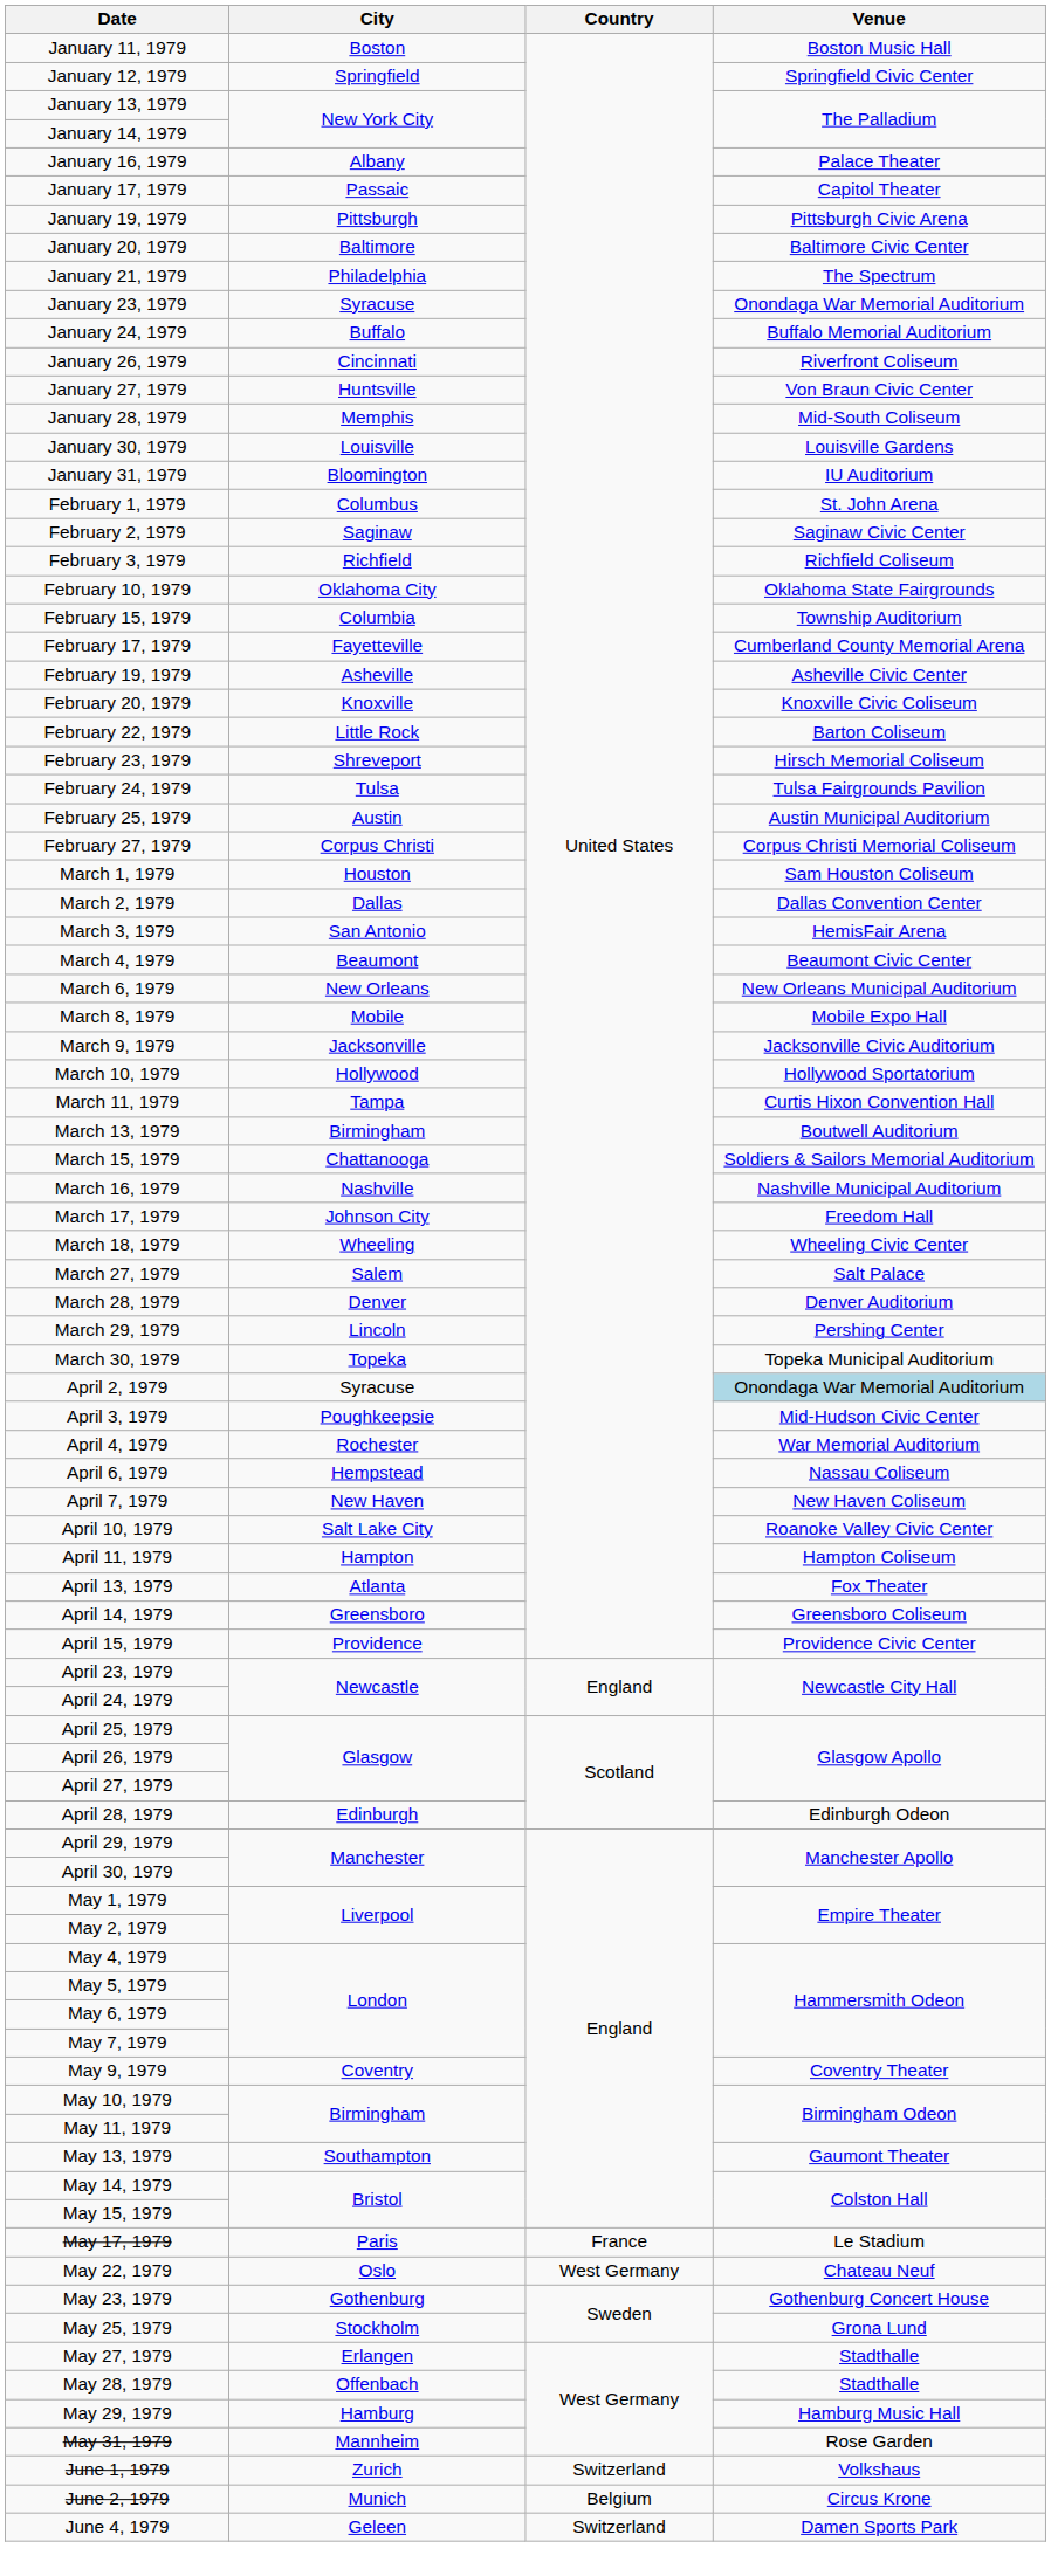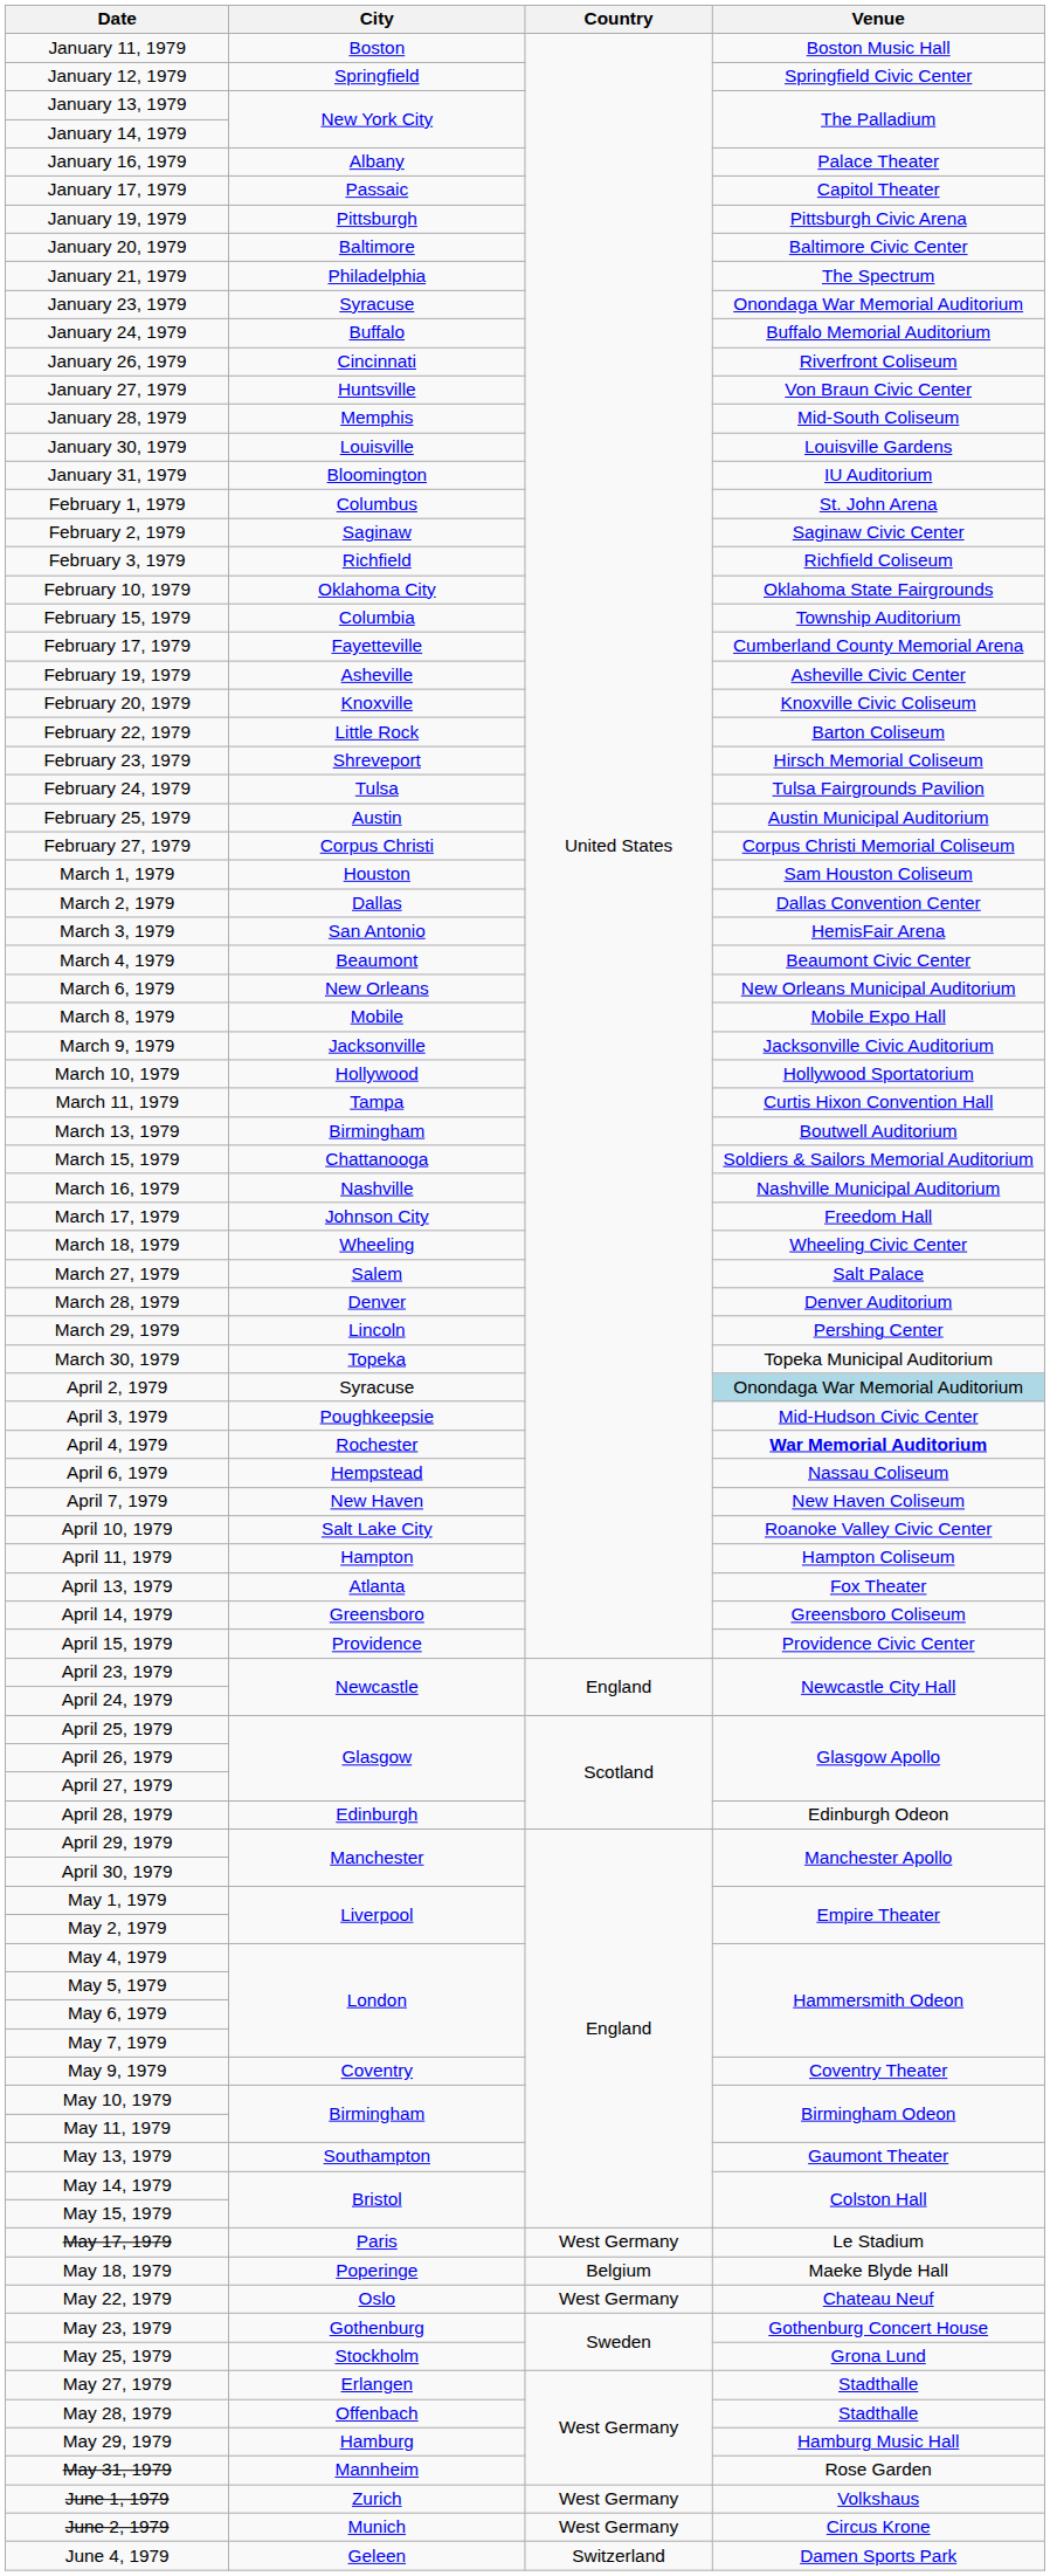April 4, 1979 | Venue: normal -> bold
May 17, 1979 | Country: France -> West Germany
+ row: May 18, 1979 | Poperinge | Belgium | Maeke Blyde Hall
June 1, 1979 | Country: Switzerland -> West Germany
June 2, 1979 | Country: Belgium -> West Germany
